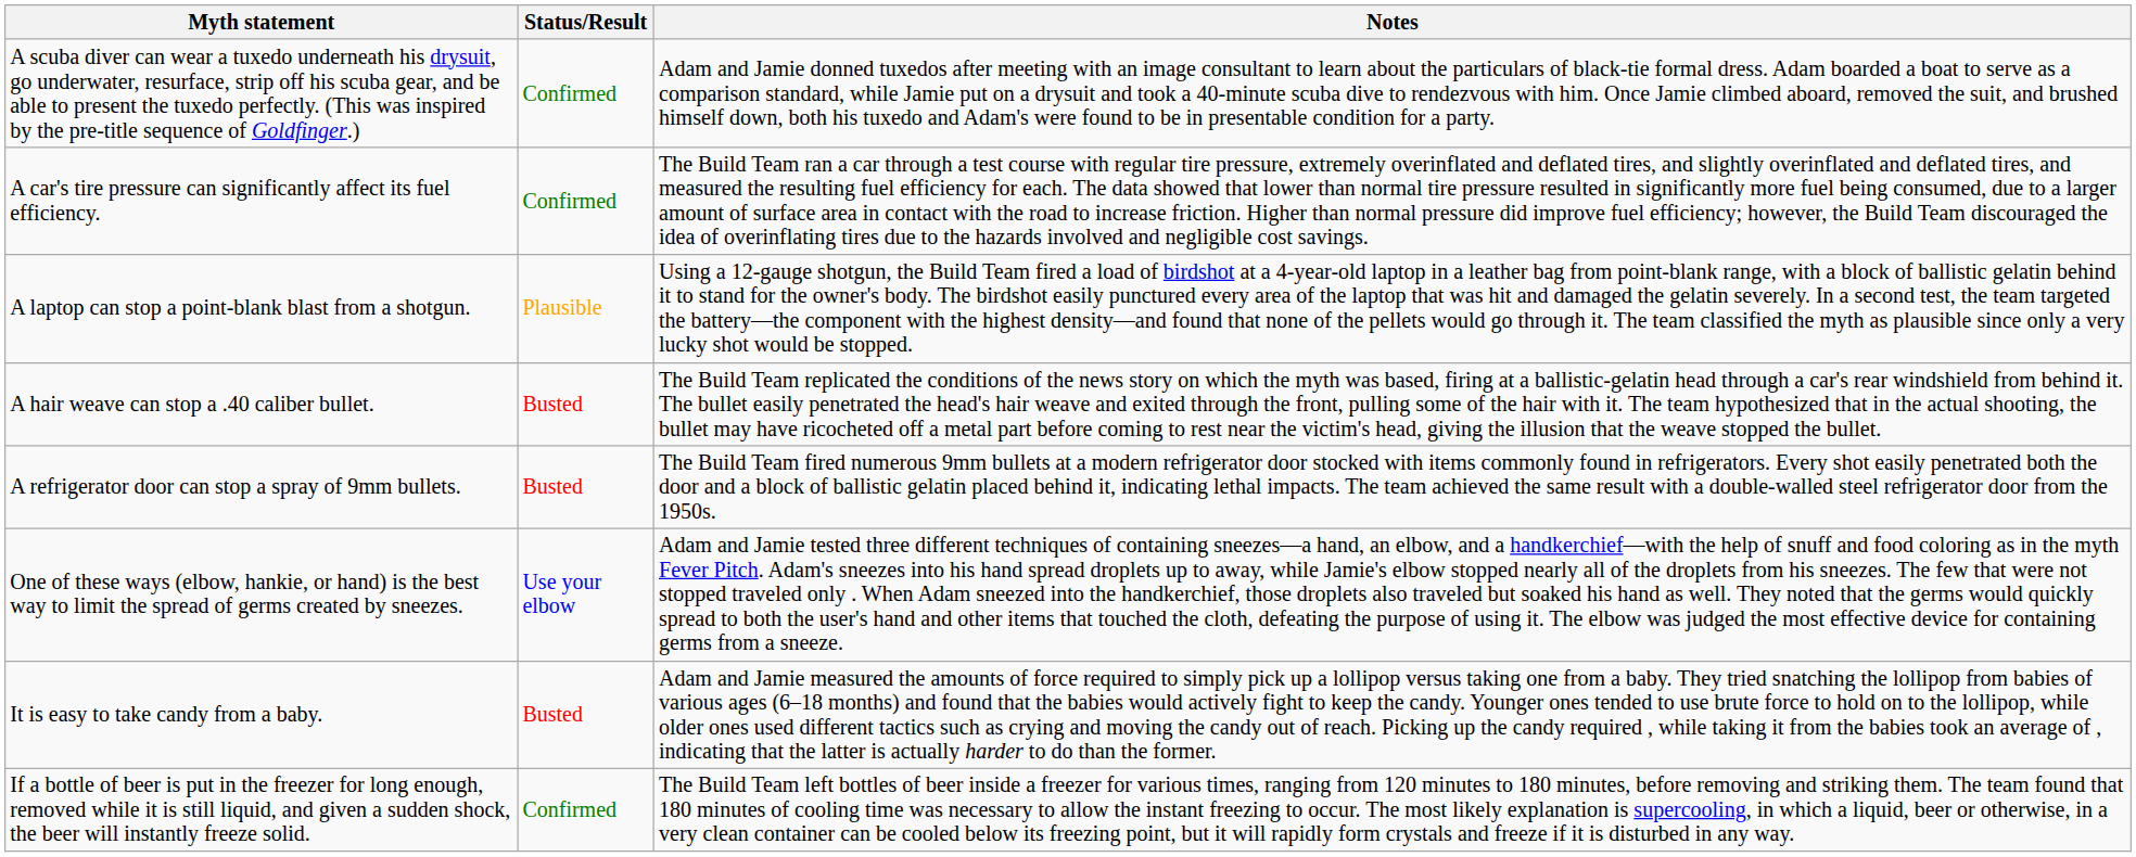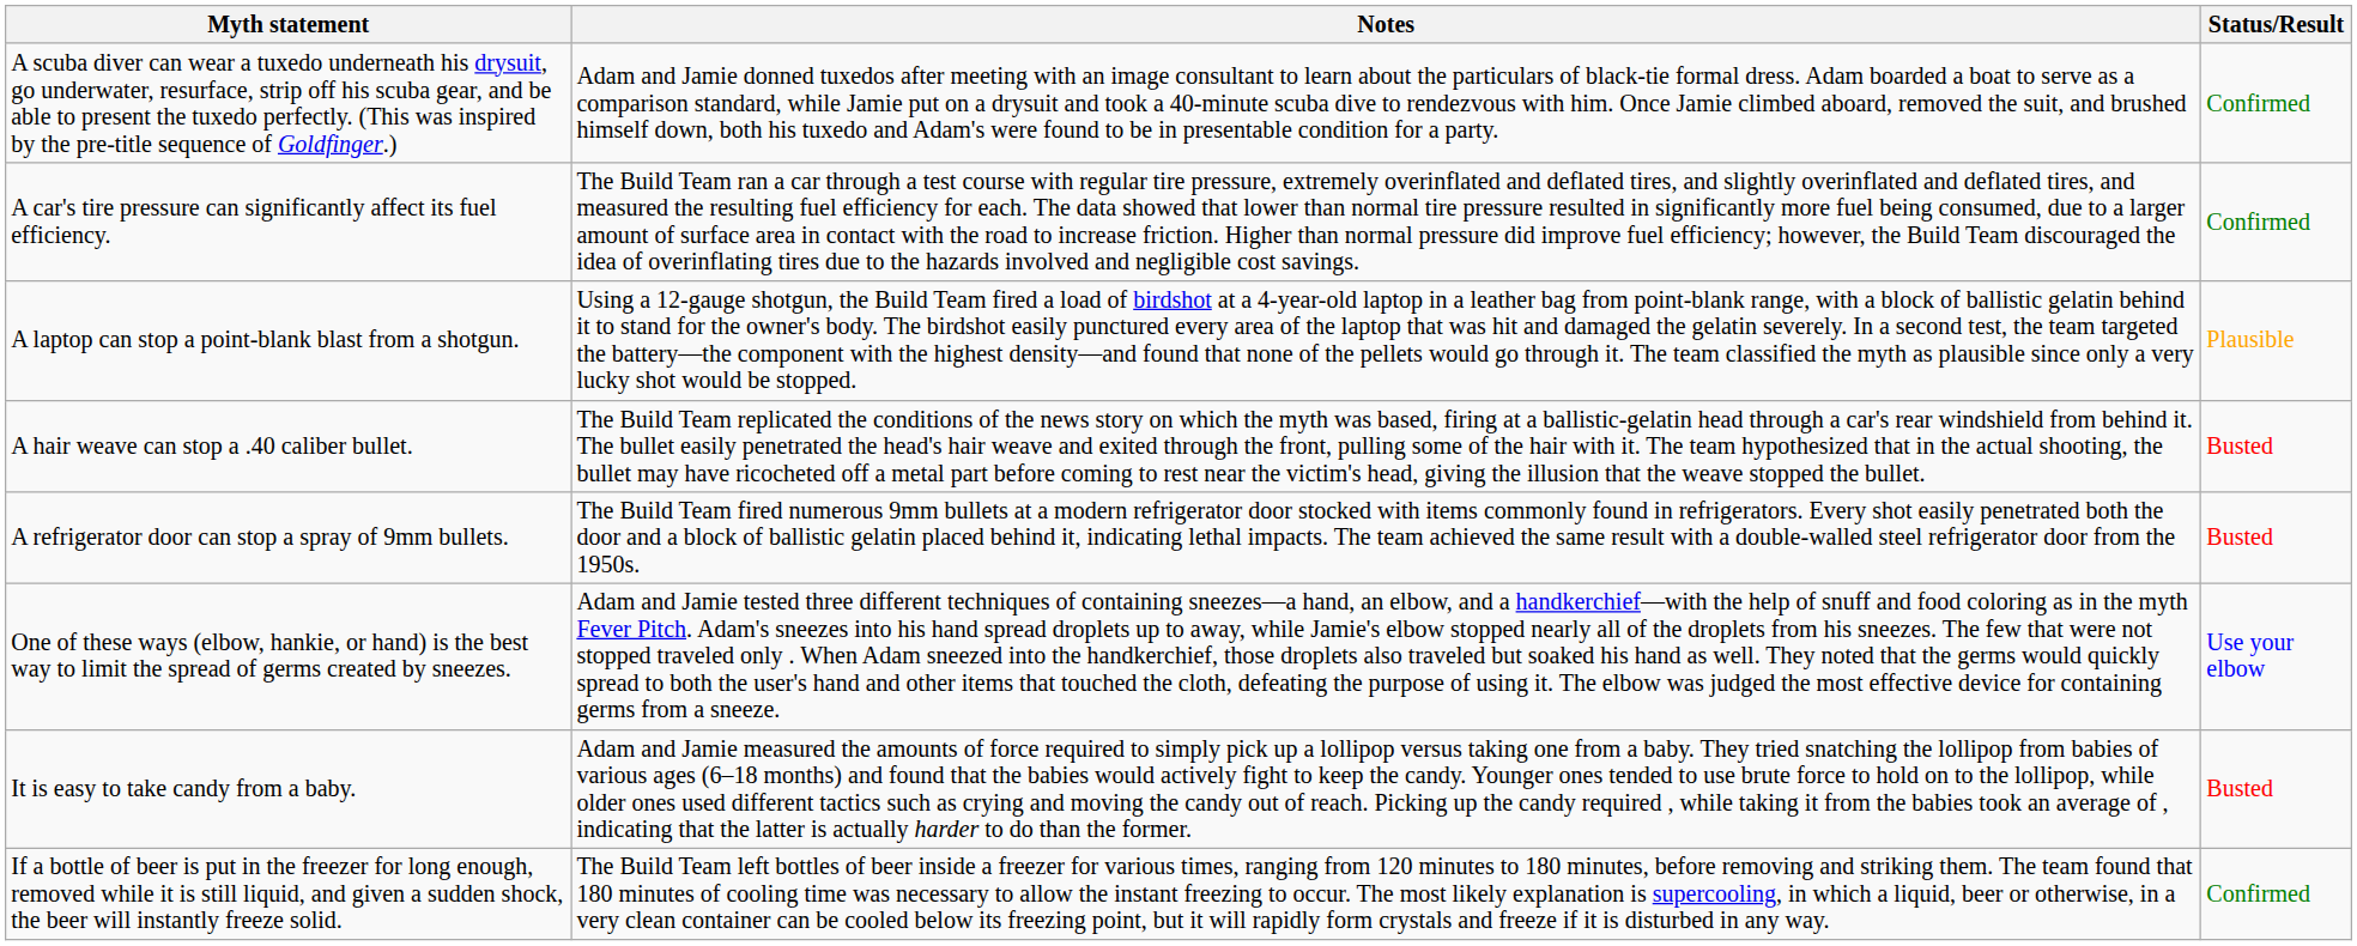columns swapped: Status/Result <-> Notes
